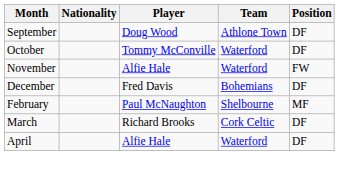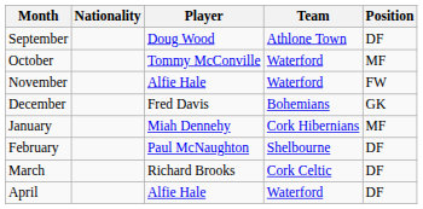October | Position: DF -> MF
December | Position: DF -> GK
+ row: January | Miah Dennehy | Cork Hibernians | MF
February | Position: MF -> DF
